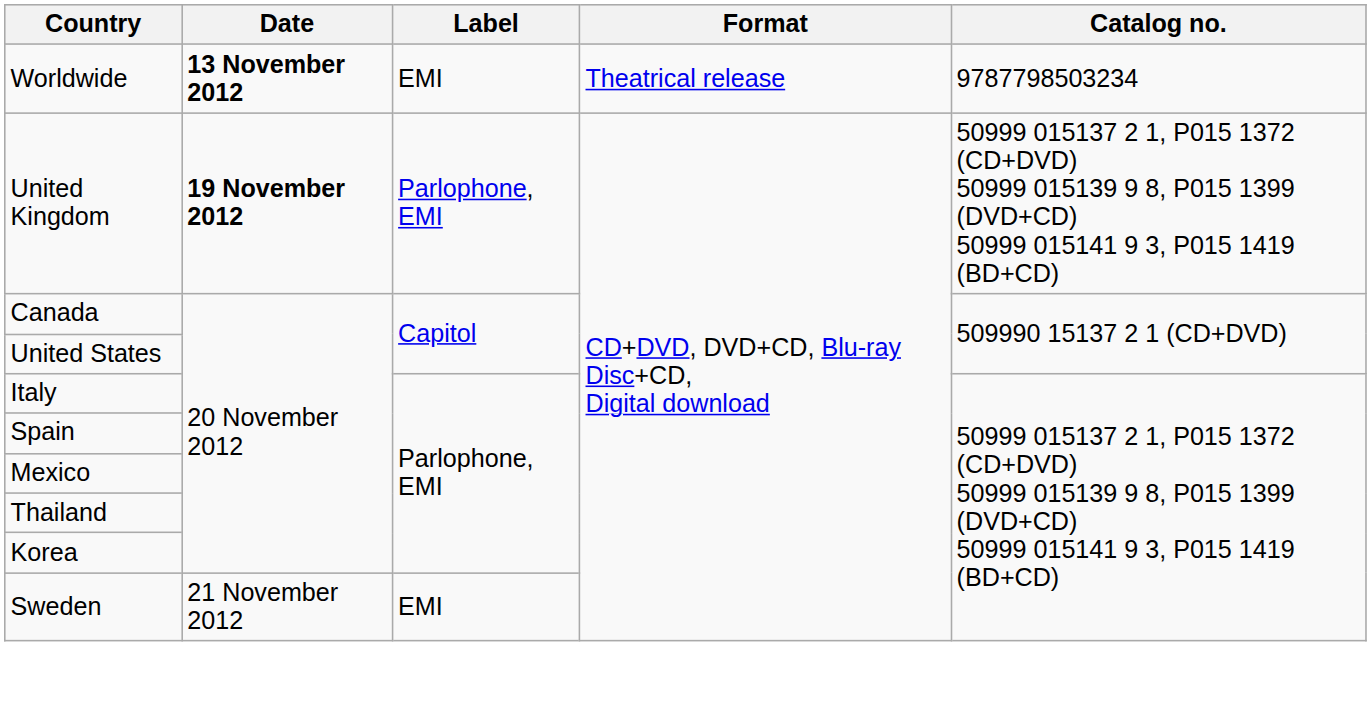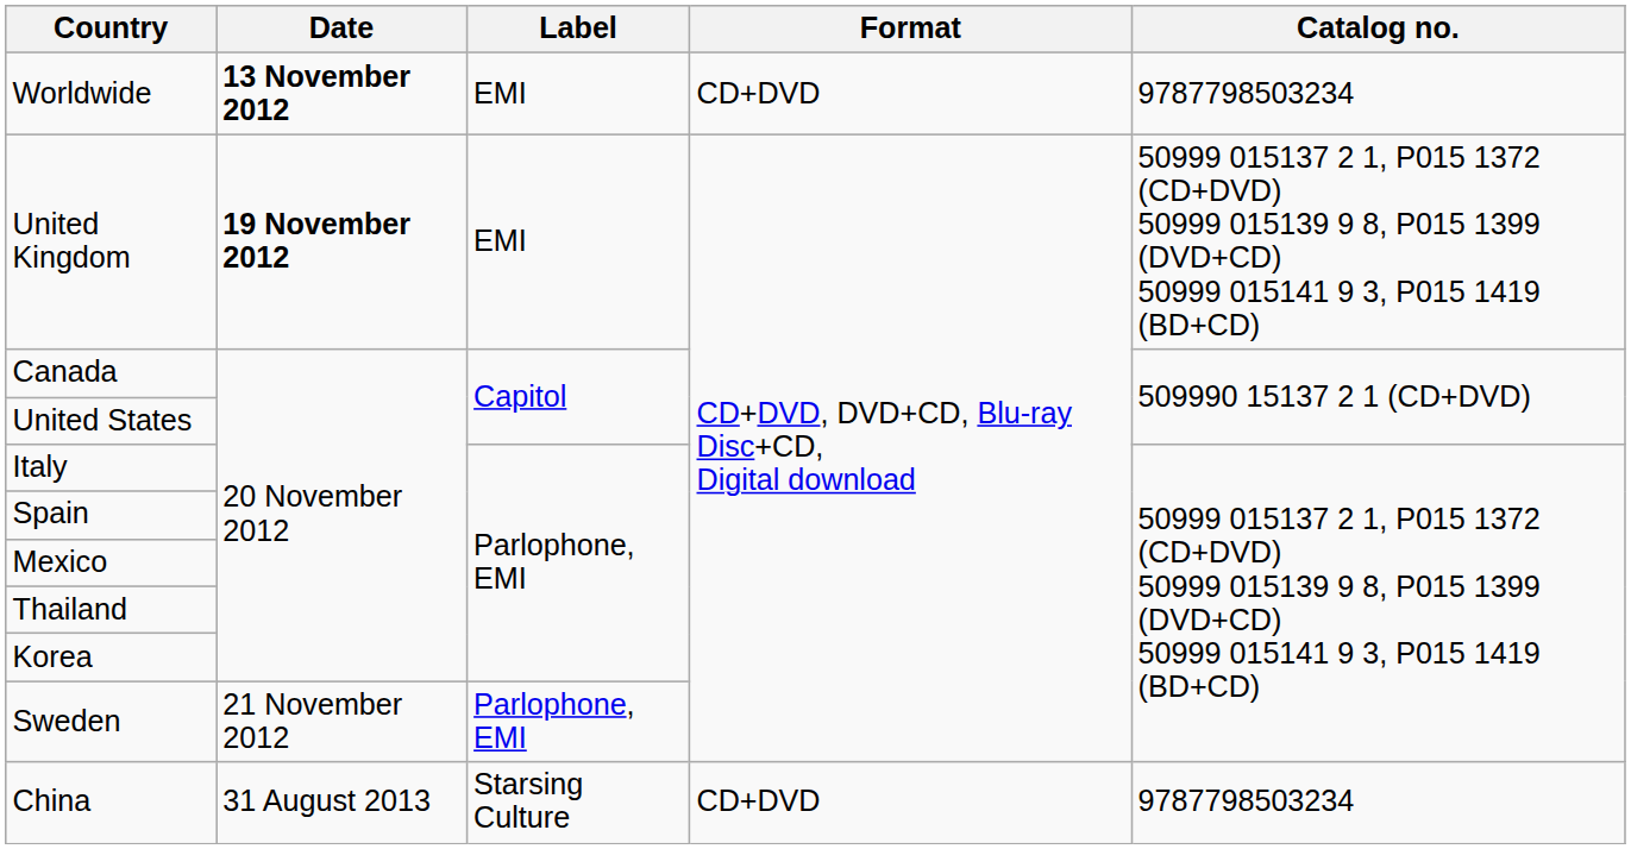Worldwide | Format: Theatrical release -> CD+DVD
United Kingdom | Label: Parlophone, EMI -> EMI
Sweden | Label: EMI -> Parlophone, EMI
+ row: China | 31 August 2013 | Starsing Culture | CD+DVD | 9787798503234
